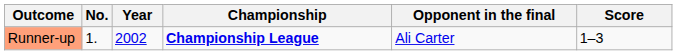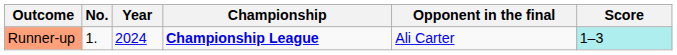Runner-up | Year: 2002 -> 2024
Runner-up | Score: no background -> paleturquoise background
